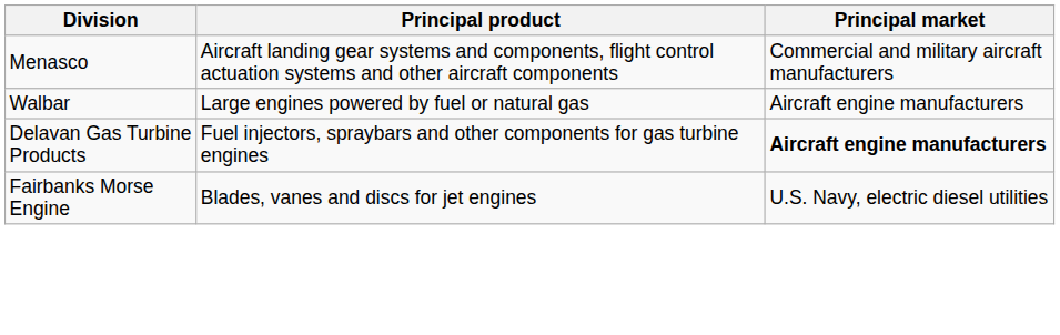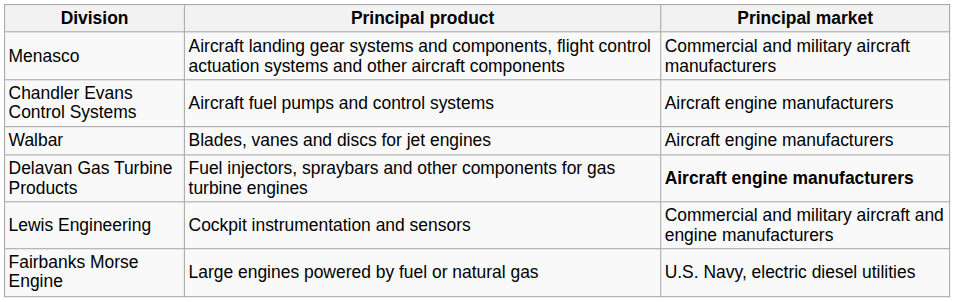+ row: Chandler Evans Control Systems | Aircraft fuel pumps and control systems | Aircraft engine manufacturers
Walbar | Principal product: Large engines powered by fuel or natural gas -> Blades, vanes and discs for jet engines
+ row: Lewis Engineering | Cockpit instrumentation and sensors | Commercial and military aircraft and engine manufacturers
Fairbanks Morse Engine | Principal product: Blades, vanes and discs for jet engines -> Large engines powered by fuel or natural gas
